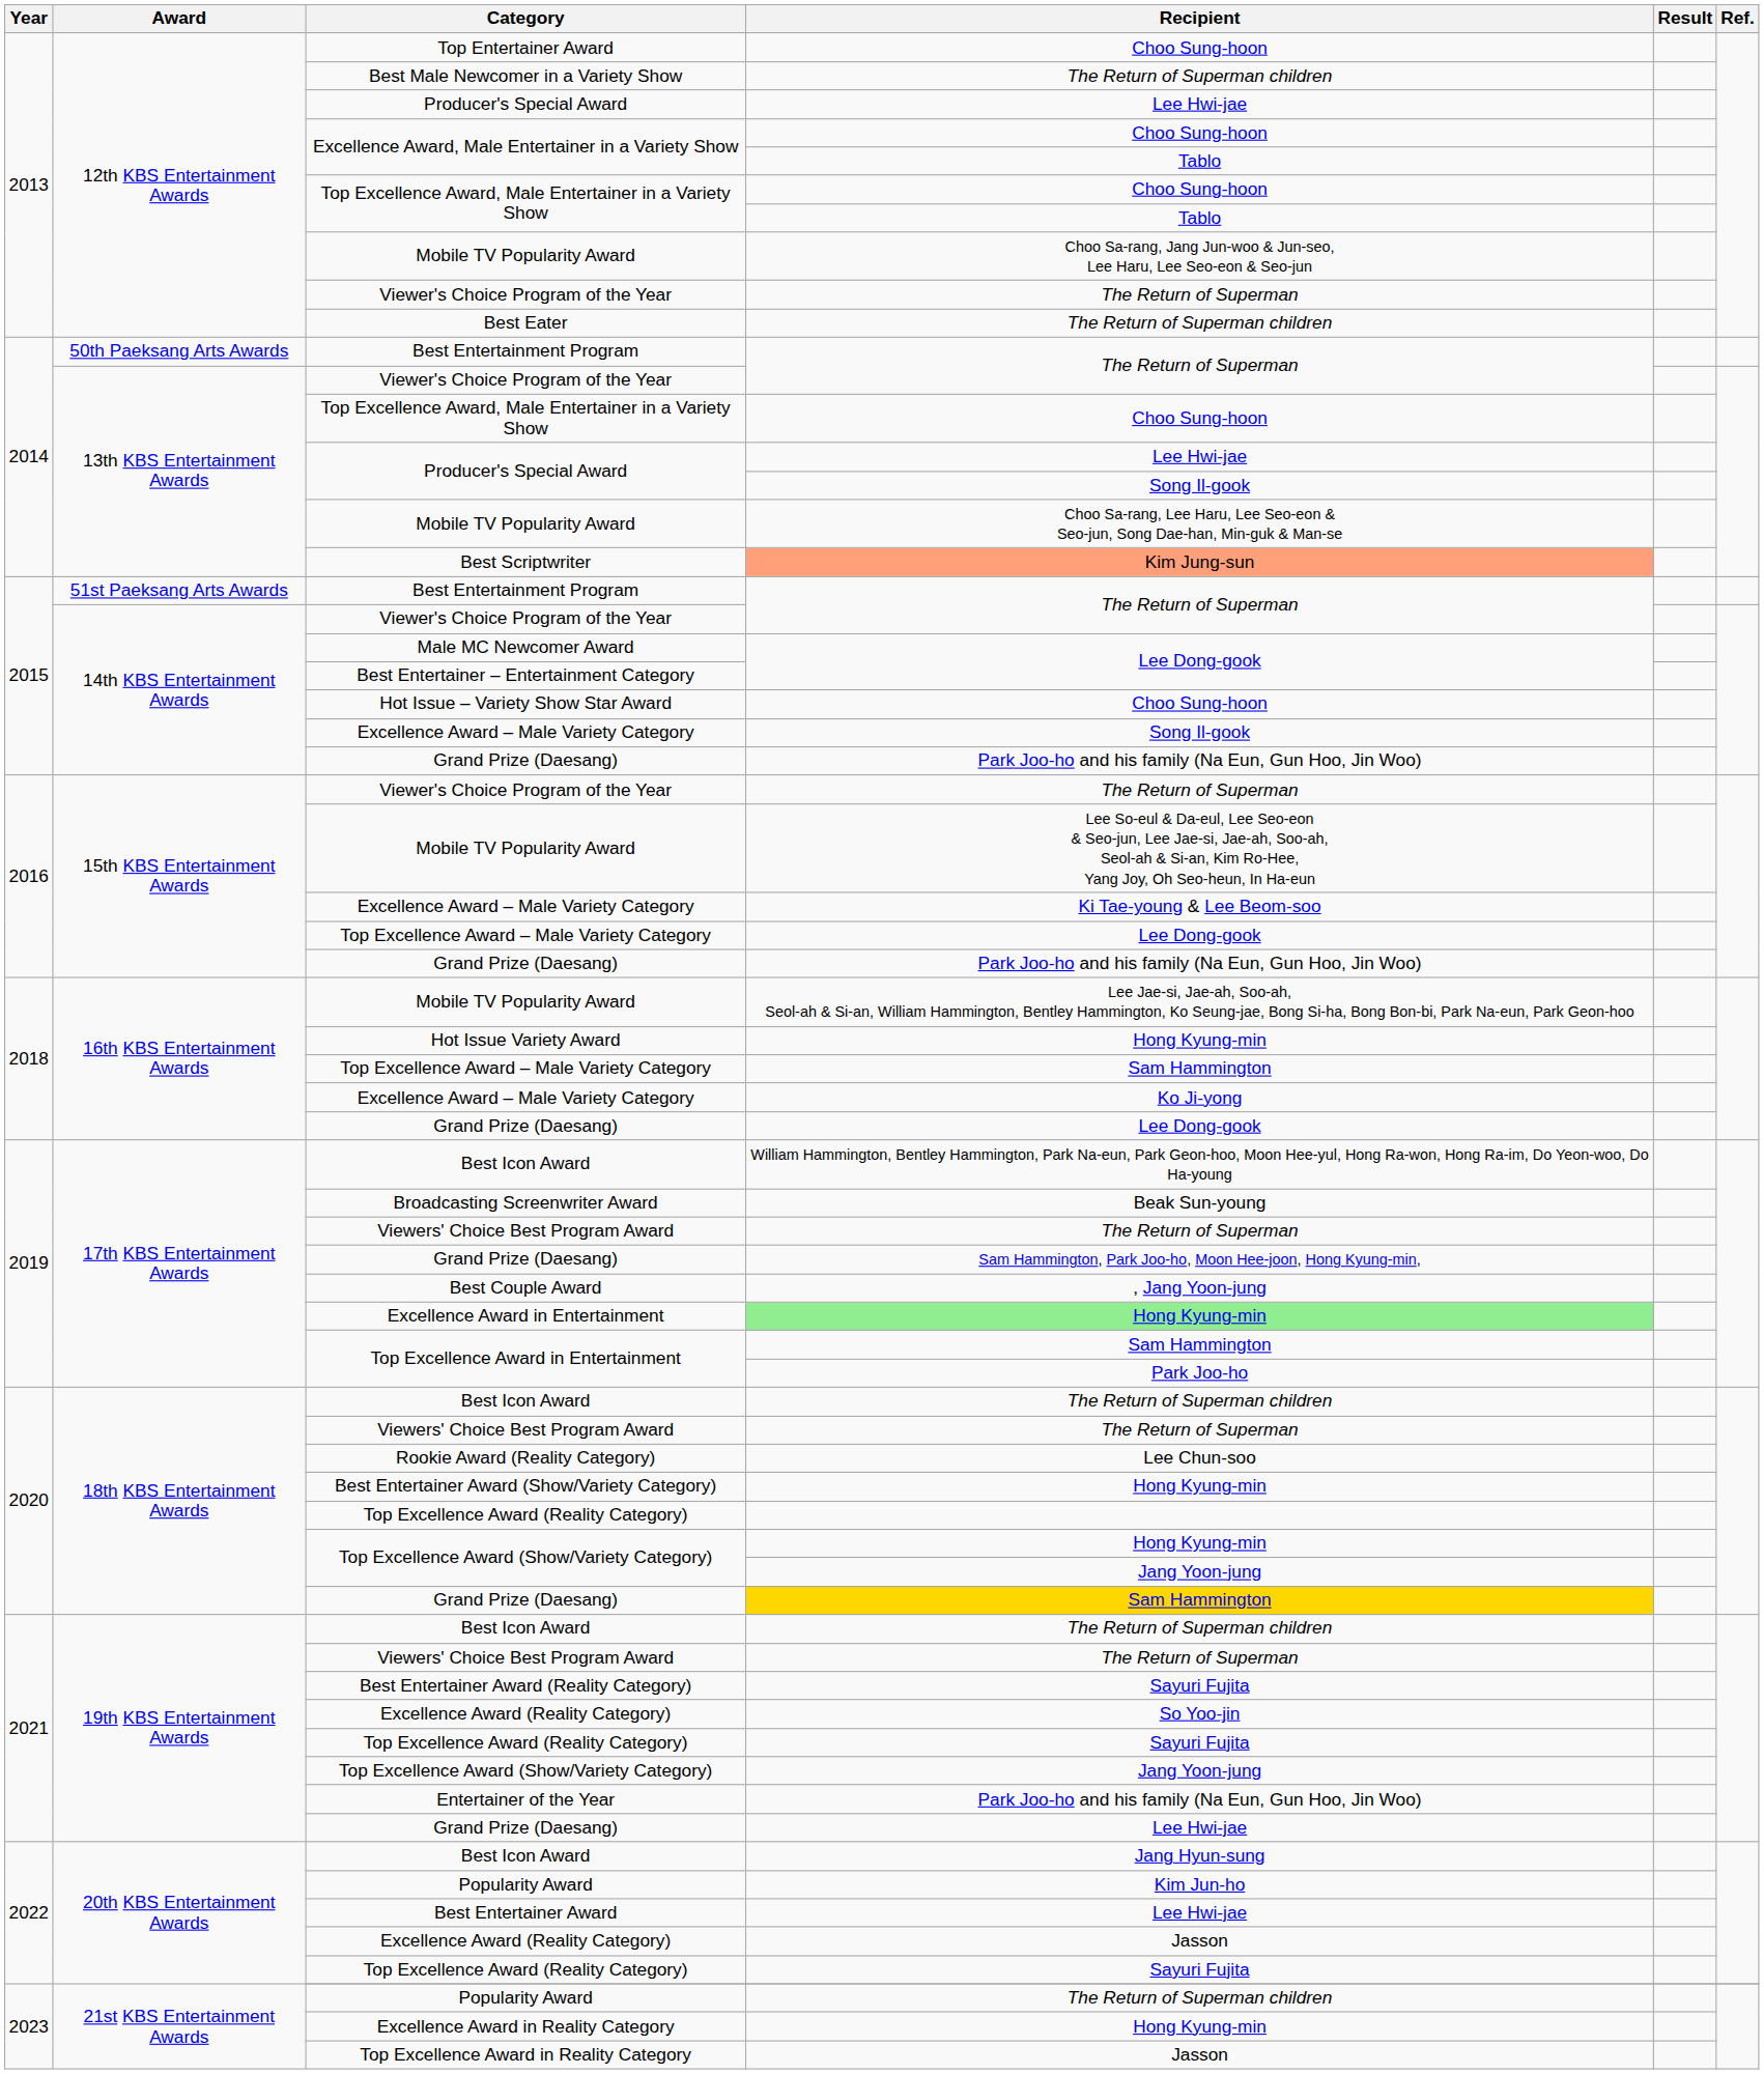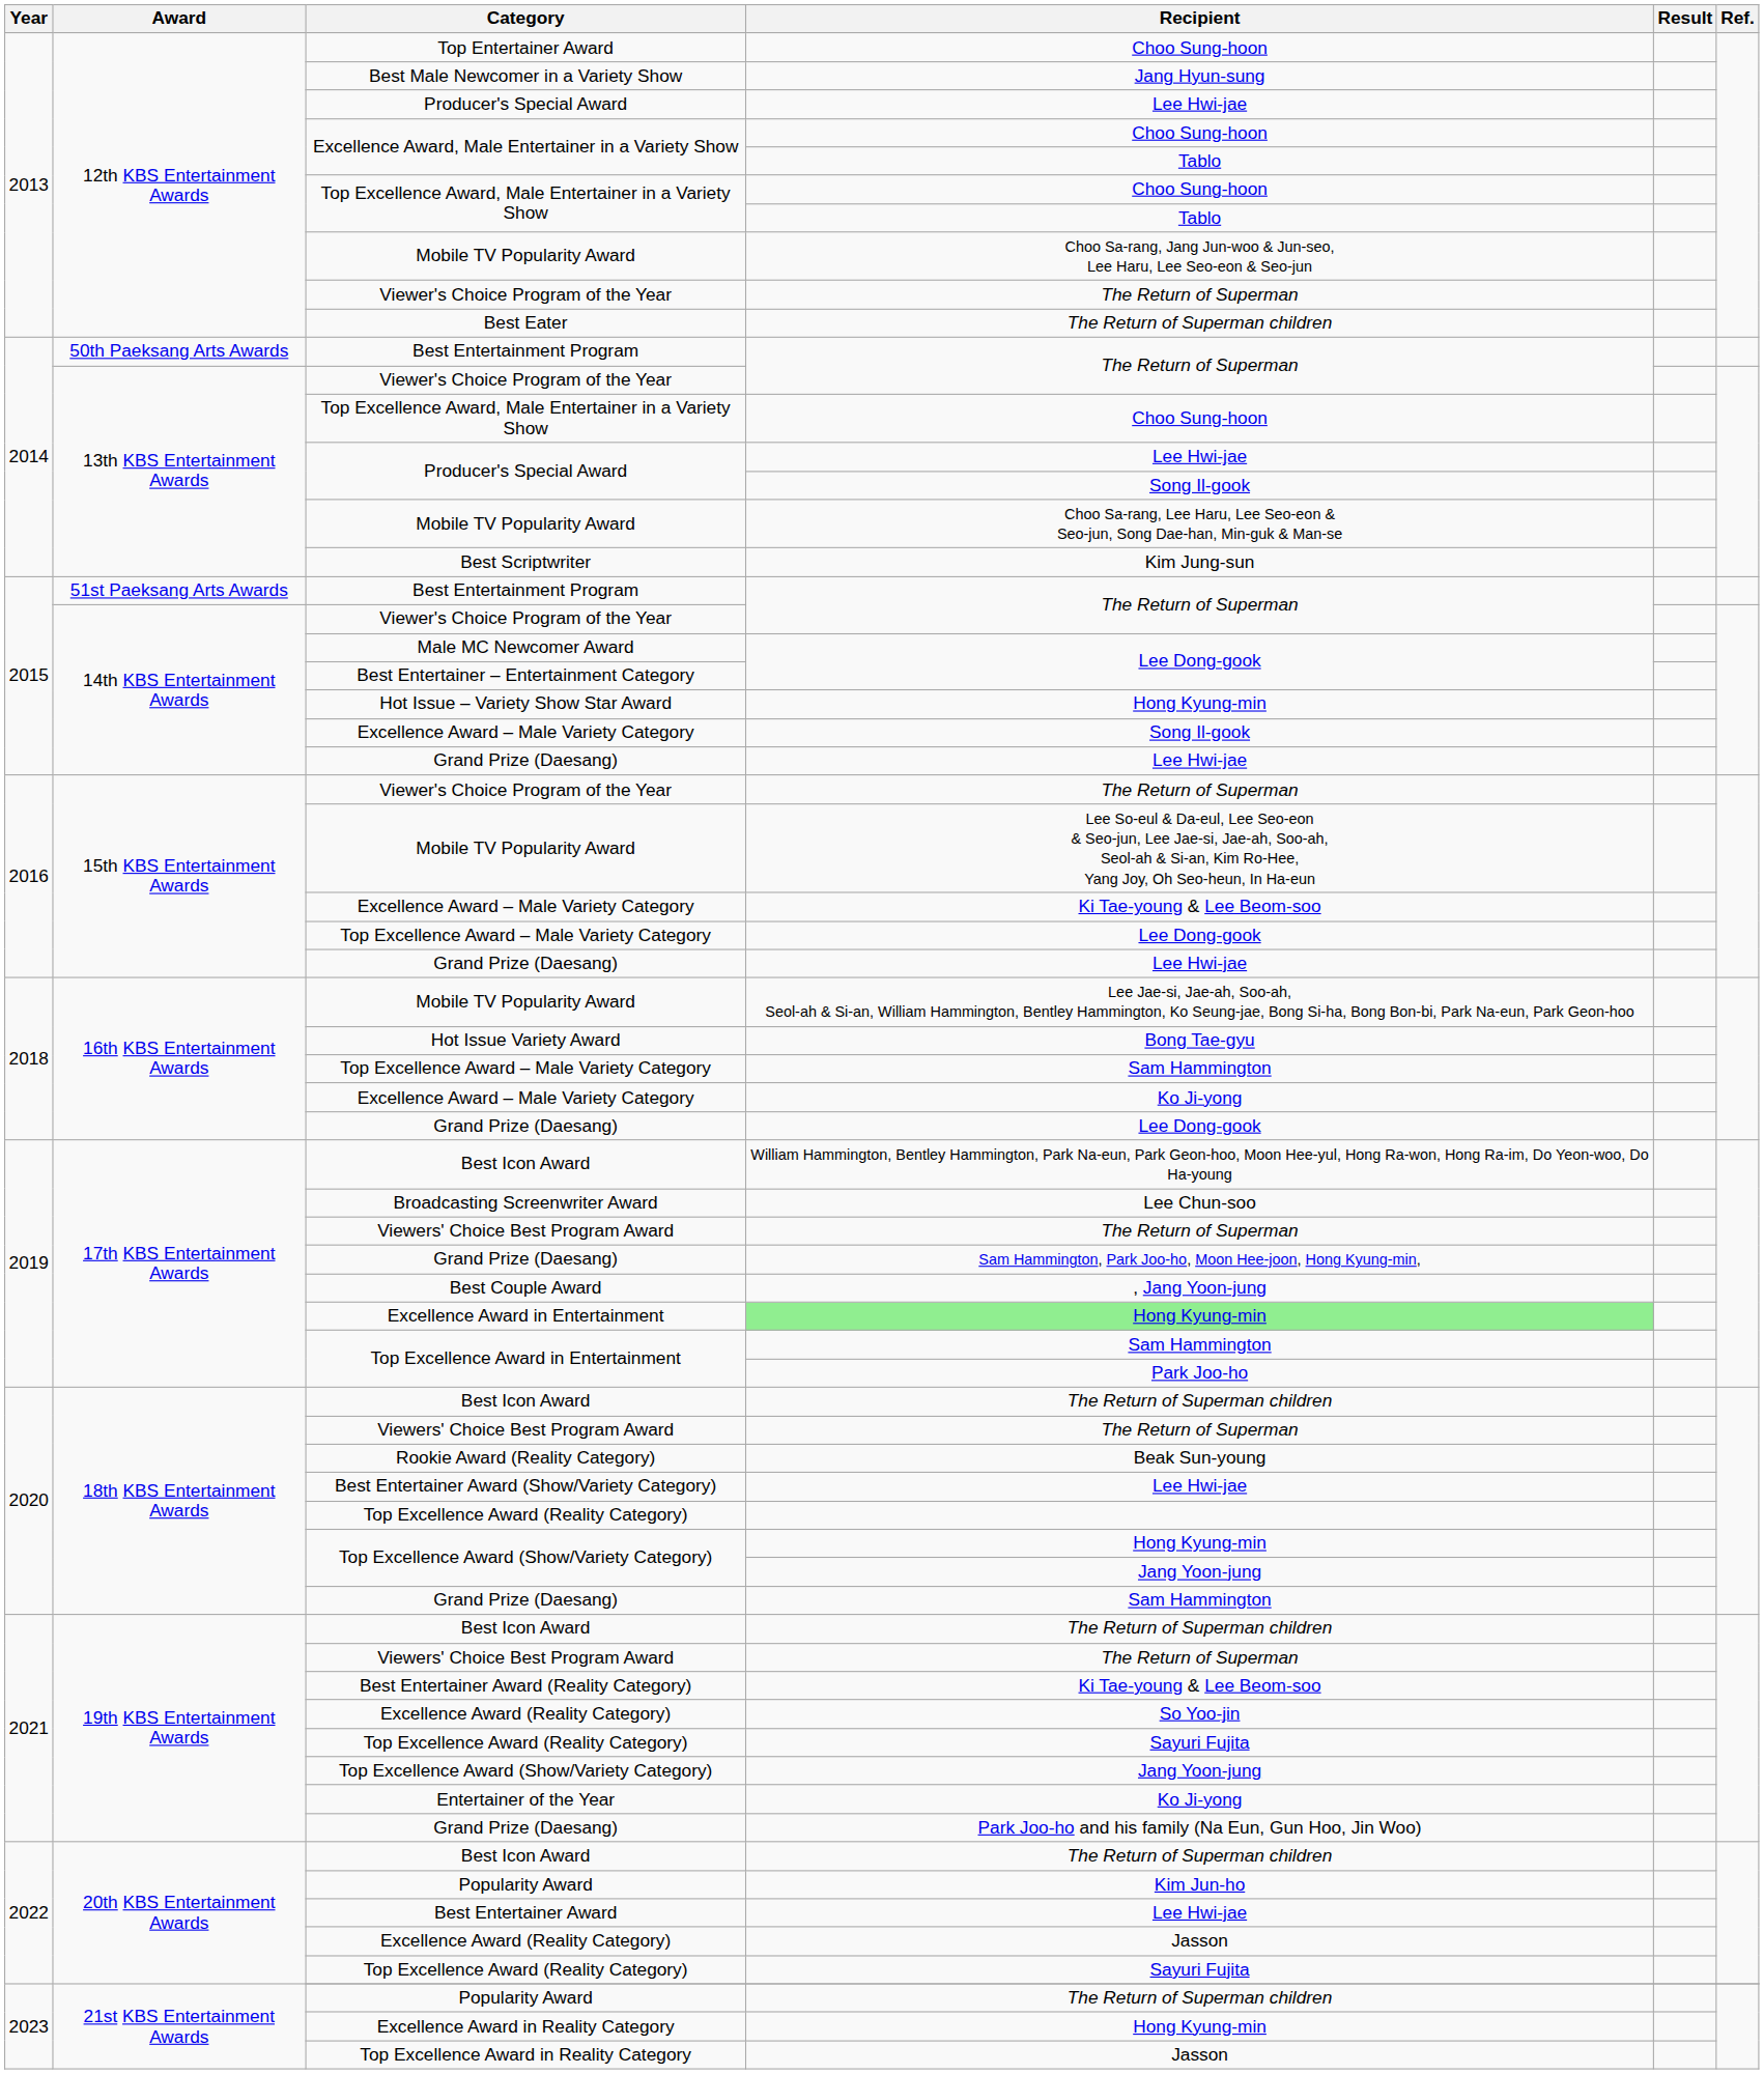Best Male Newcomer in a Variety Show | Recipient: The Return of Superman children -> Jang Hyun-sung
Best Scriptwriter | Recipient: lightsalmon background -> no background
Hot Issue – Variety Show Star Award | Recipient: Choo Sung-hoon -> Hong Kyung-min
14th KBS Entertainment Awards / Grand Prize (Daesang) | Recipient: Park Joo-ho and his family (Na Eun, Gun Hoo, Jin Woo) -> Lee Hwi-jae
15th KBS Entertainment Awards / Grand Prize (Daesang) | Recipient: Park Joo-ho and his family (Na Eun, Gun Hoo, Jin Woo) -> Lee Hwi-jae
Hot Issue Variety Award | Recipient: Hong Kyung-min -> Bong Tae-gyu
Broadcasting Screenwriter Award | Recipient: Beak Sun-young -> Lee Chun-soo
Rookie Award (Reality Category) | Recipient: Lee Chun-soo -> Beak Sun-young
Best Entertainer Award (Show/Variety Category) | Recipient: Hong Kyung-min -> Lee Hwi-jae
18th KBS Entertainment Awards / Grand Prize (Daesang) | Recipient: gold background -> no background
Best Entertainer Award (Reality Category) | Recipient: Sayuri Fujita -> Ki Tae-young & Lee Beom-soo
Entertainer of the Year | Recipient: Park Joo-ho and his family (Na Eun, Gun Hoo, Jin Woo) -> Ko Ji-yong
19th KBS Entertainment Awards / Grand Prize (Daesang) | Recipient: Lee Hwi-jae -> Park Joo-ho and his family (Na Eun, Gun Hoo, Jin Woo)
20th KBS Entertainment Awards / Best Icon Award | Recipient: Jang Hyun-sung -> The Return of Superman children
